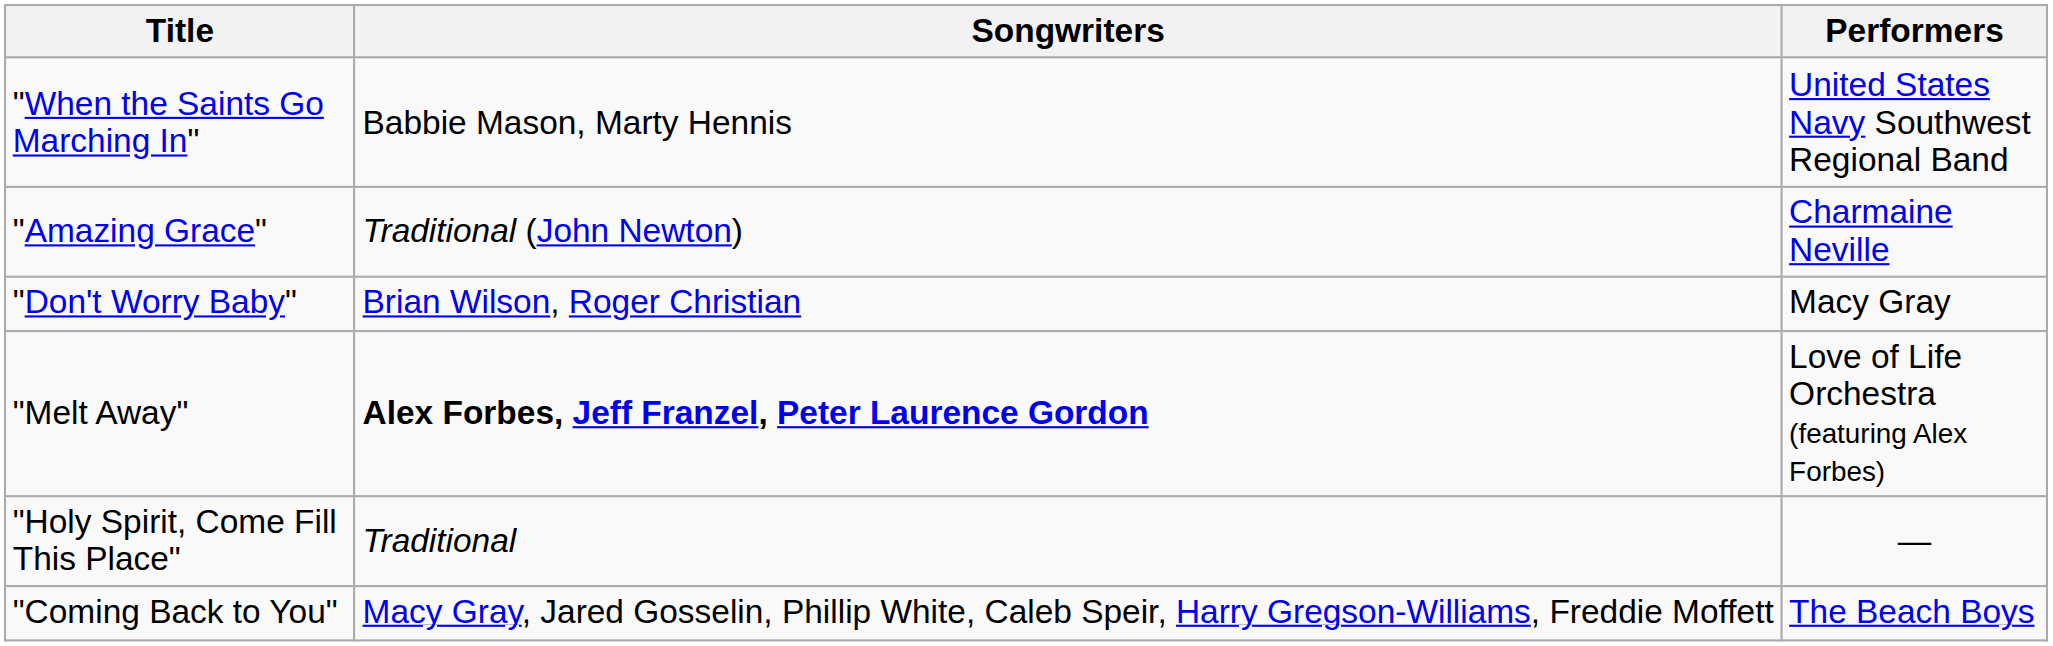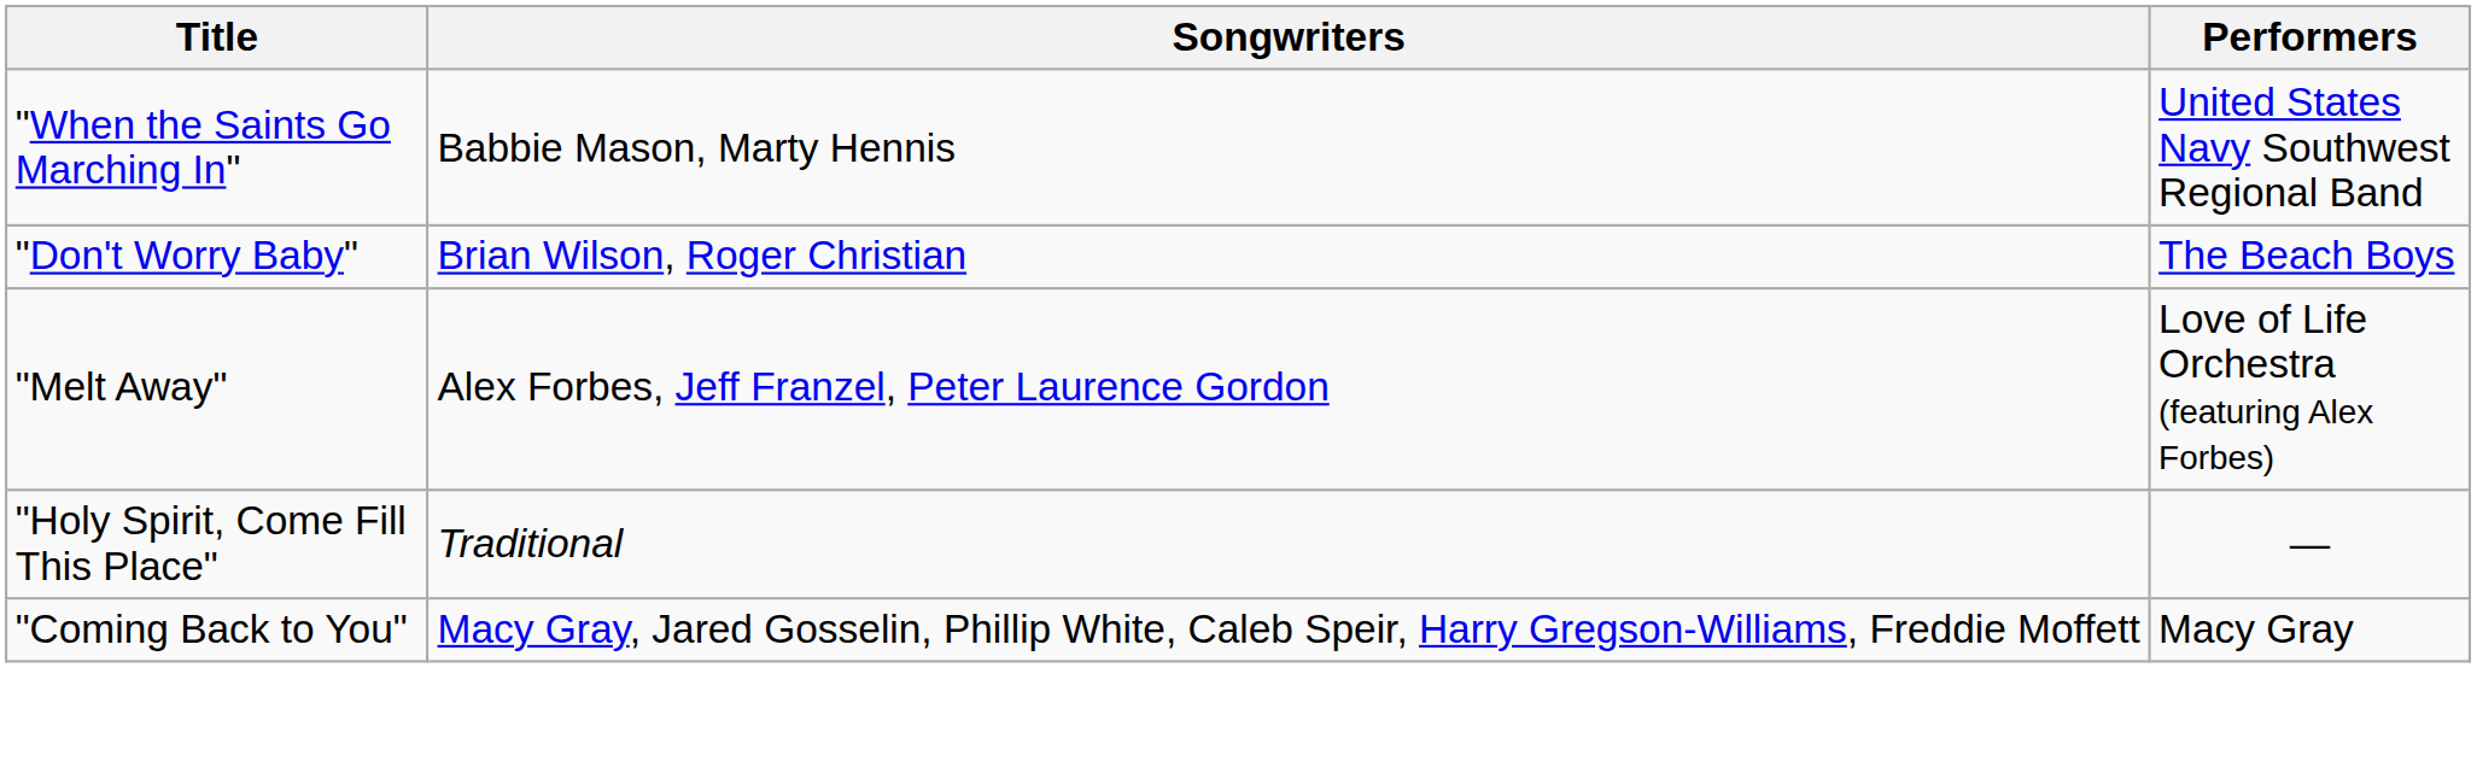- row: "Amazing Grace" | Traditional (John Newton) | Charmaine Neville
"Don't Worry Baby" | Performers: Macy Gray -> The Beach Boys
"Melt Away" | Songwriters: bold -> normal
"Coming Back to You" | Performers: The Beach Boys -> Macy Gray
